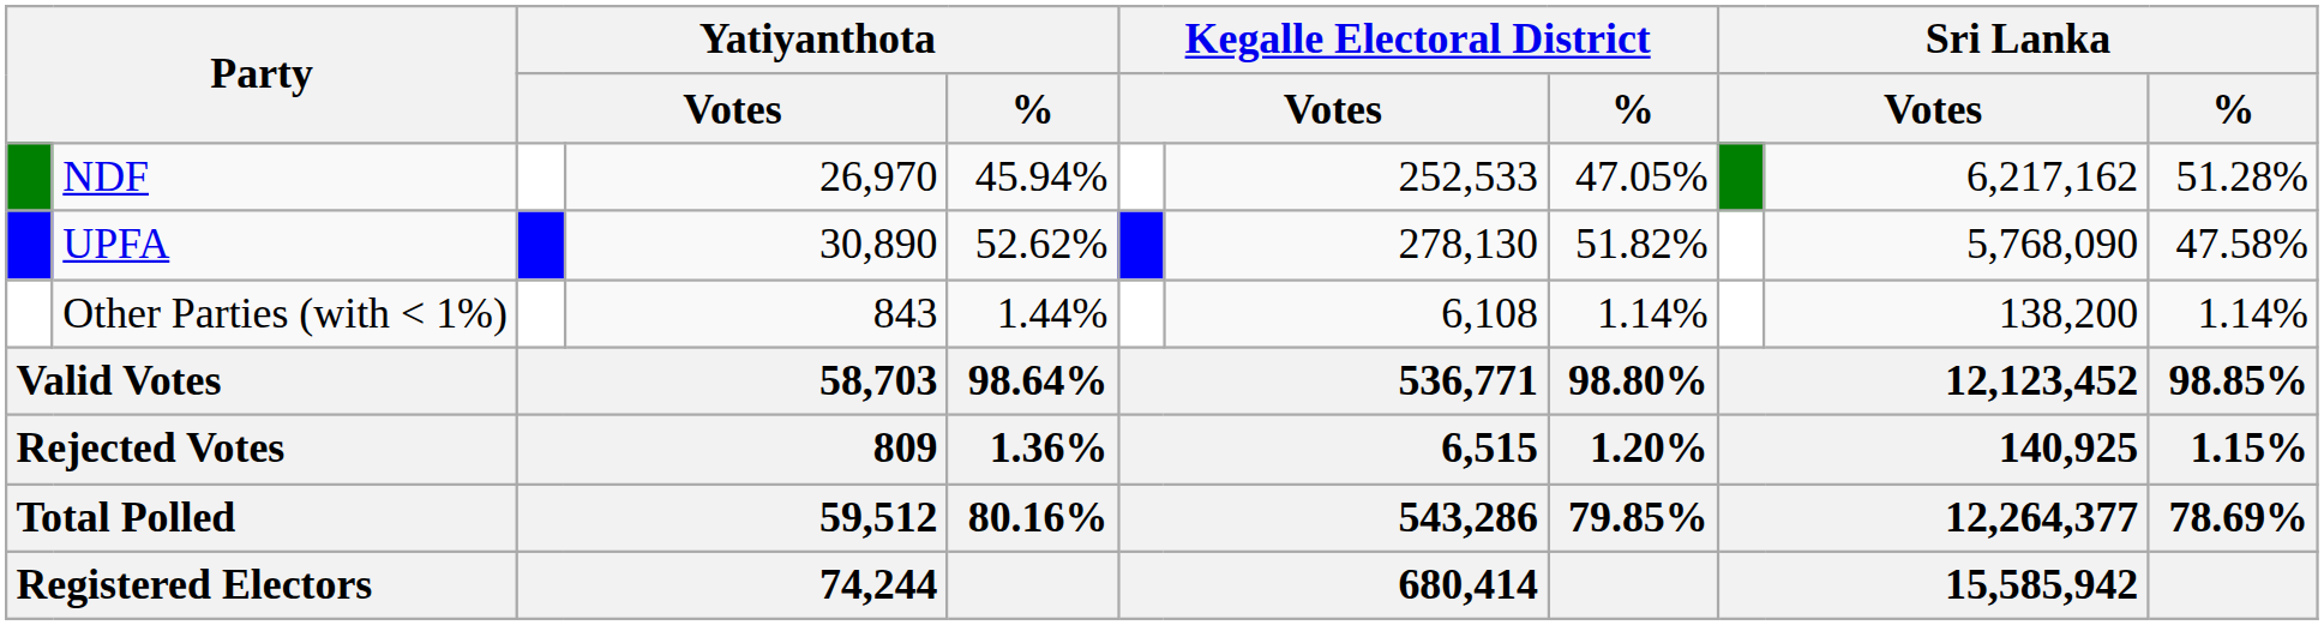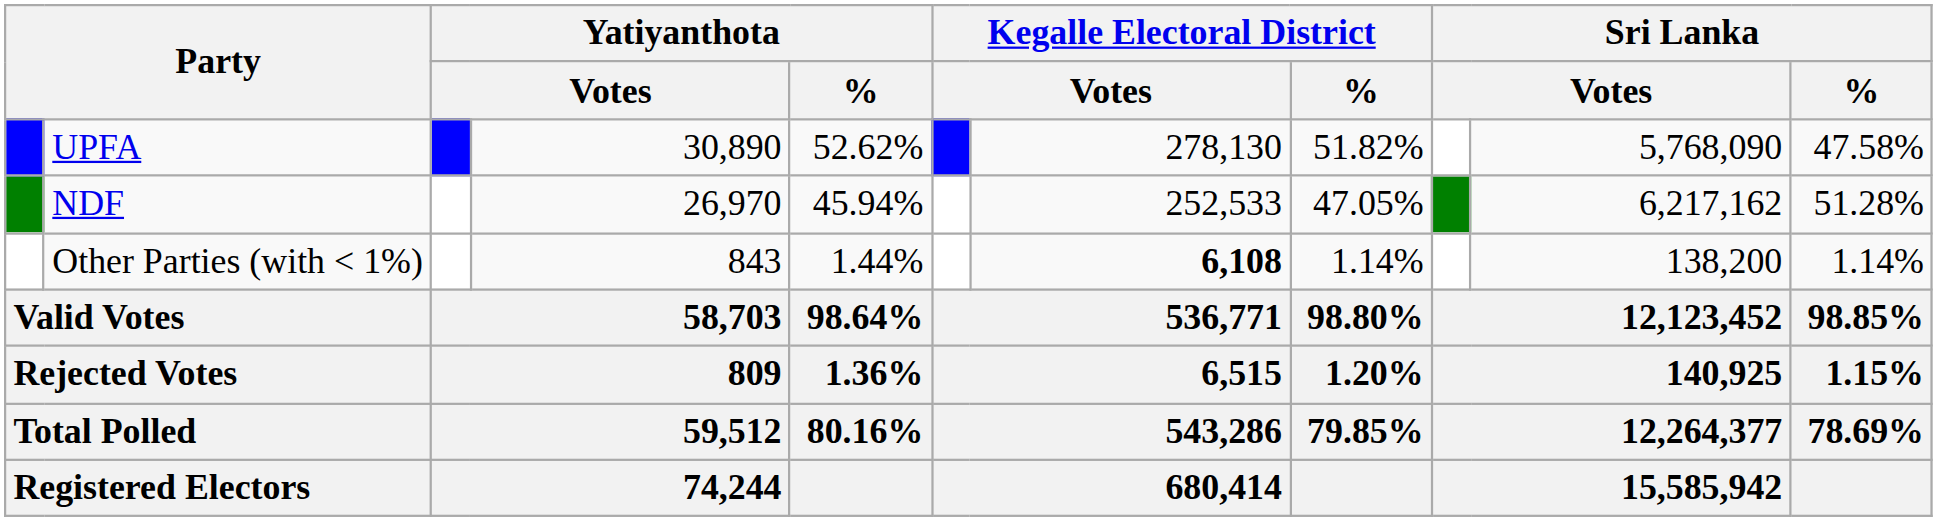rows swapped: UPFA <-> NDF
Other Parties (with < 1%) | column 7: normal -> bold
